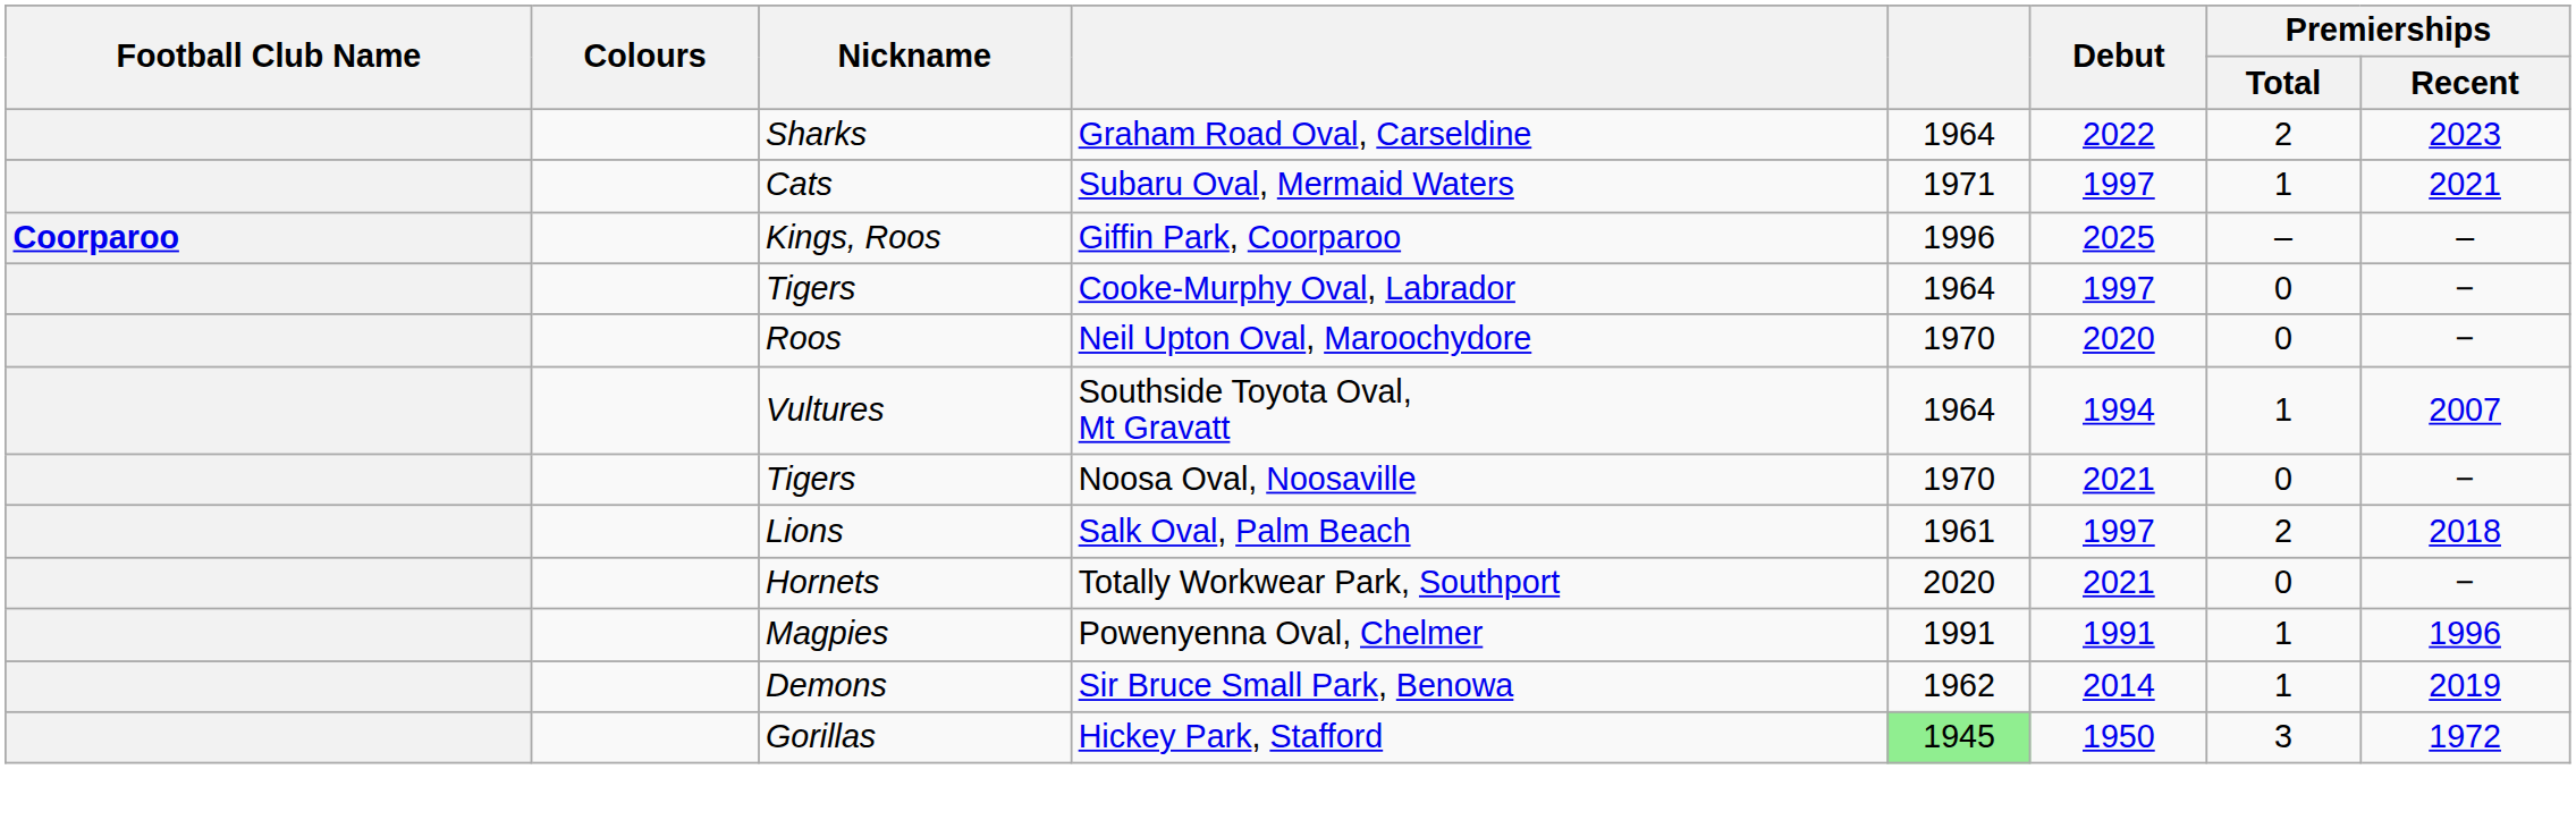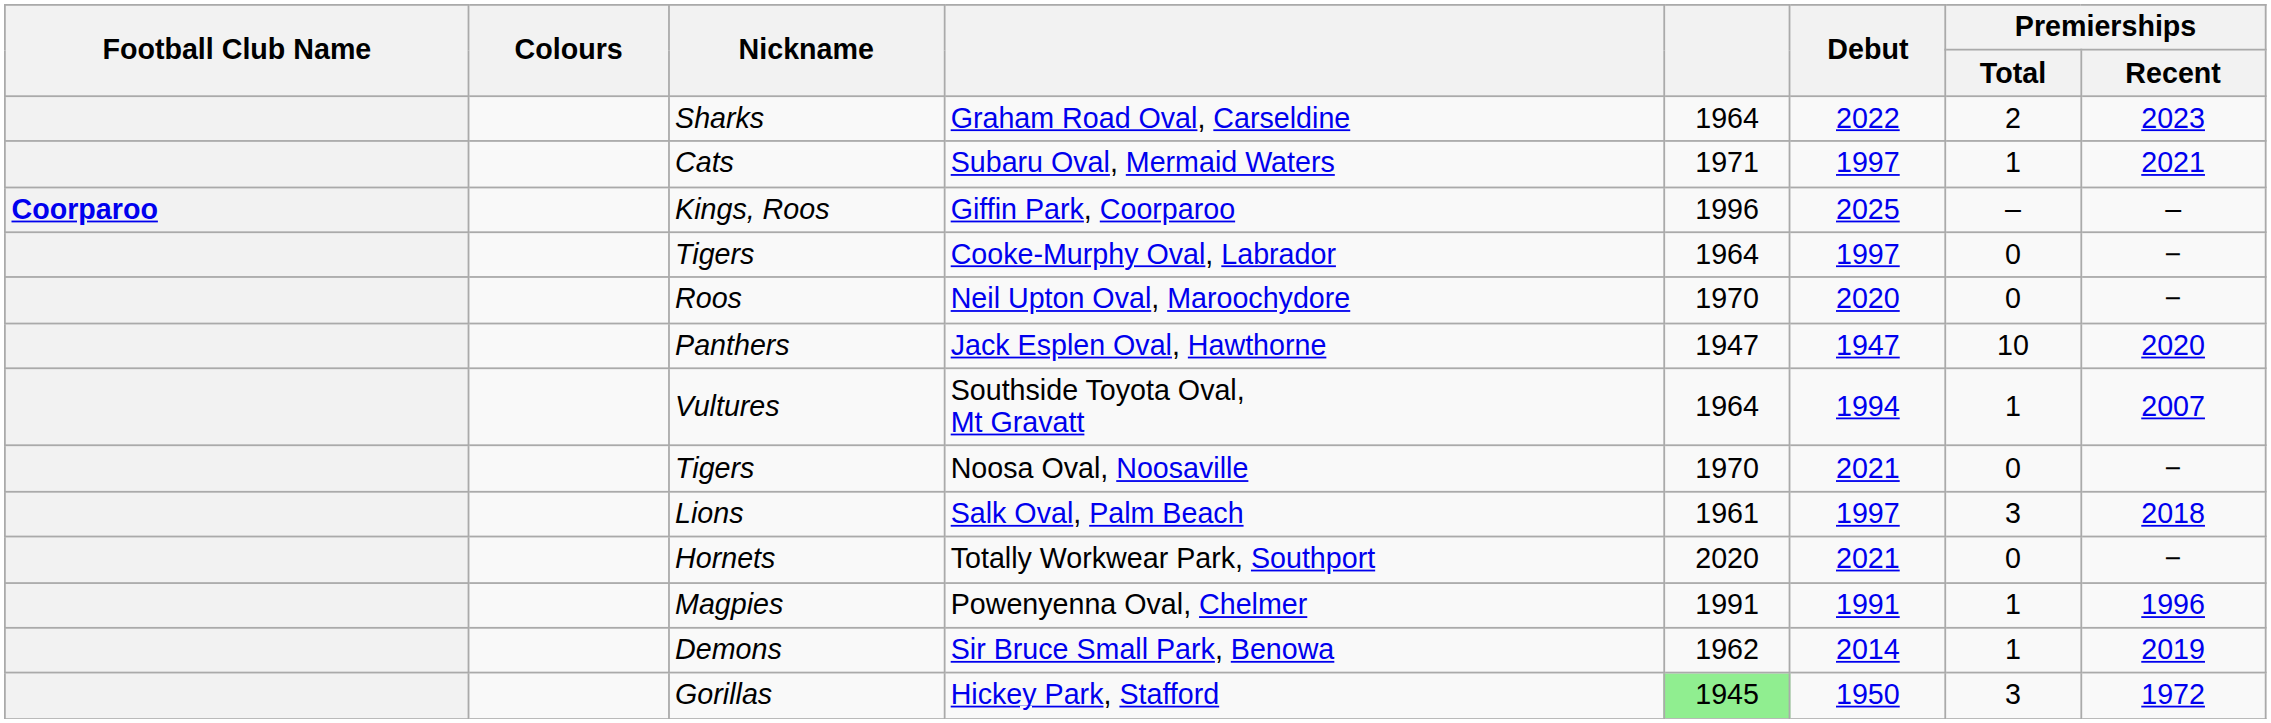+ row: Panthers | Jack Esplen Oval, Hawthorne | 1947 | 1947 | 10 | 2020
Salk Oval, Palm Beach | Premierships / Total: 2 -> 3
